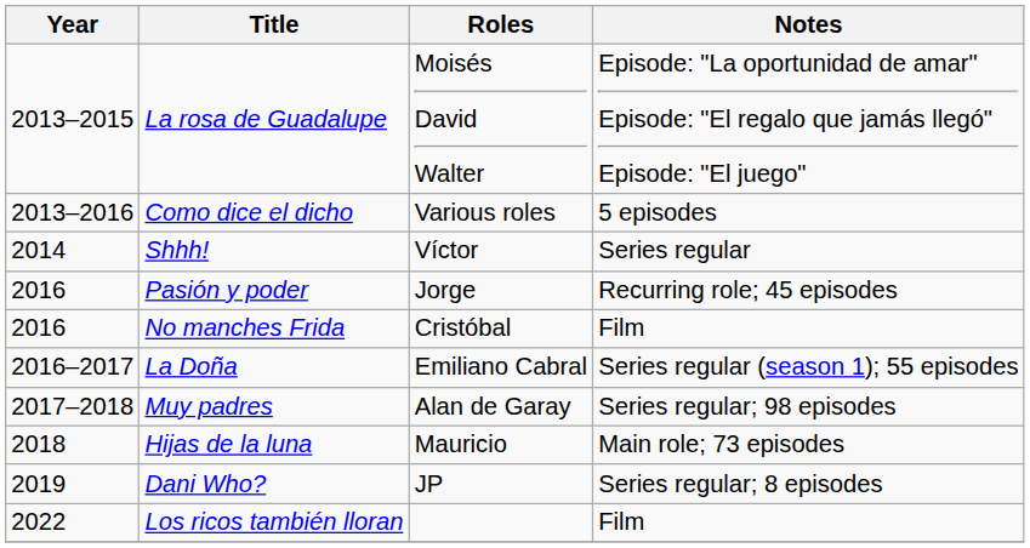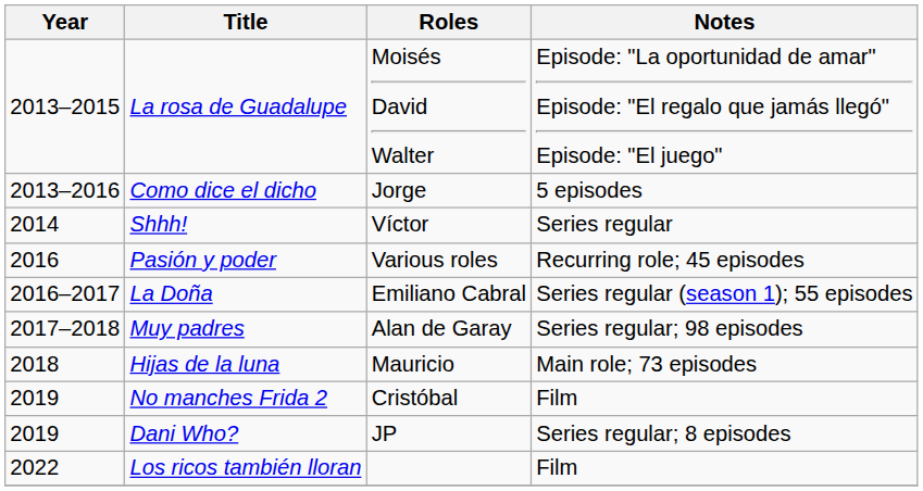Como dice el dicho | Roles: Various roles -> Jorge
Pasión y poder | Roles: Jorge -> Various roles
- row: 2016 | No manches Frida | Cristóbal | Film
+ row: 2019 | No manches Frida 2 | Cristóbal | Film
